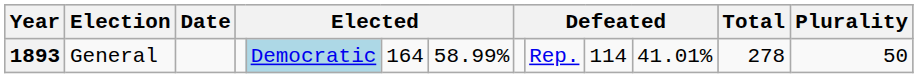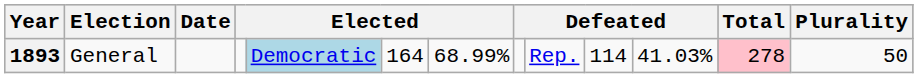1893 | column 7: 58.99% -> 68.99%
1893 | column 11: 41.01% -> 41.03%
1893 | Total: no background -> pink background
